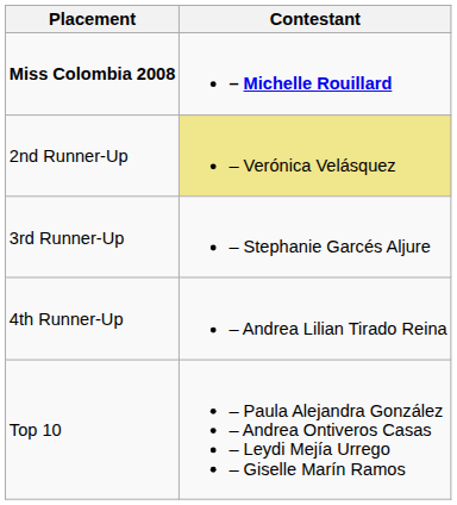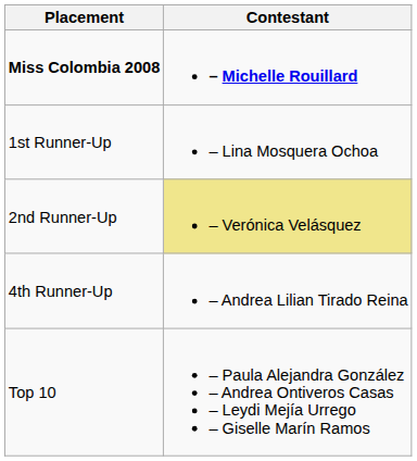+ row: 1st Runner-Up | – Lina Mosquera Ochoa
- row: 3rd Runner-Up | – Stephanie Garcés Aljure
